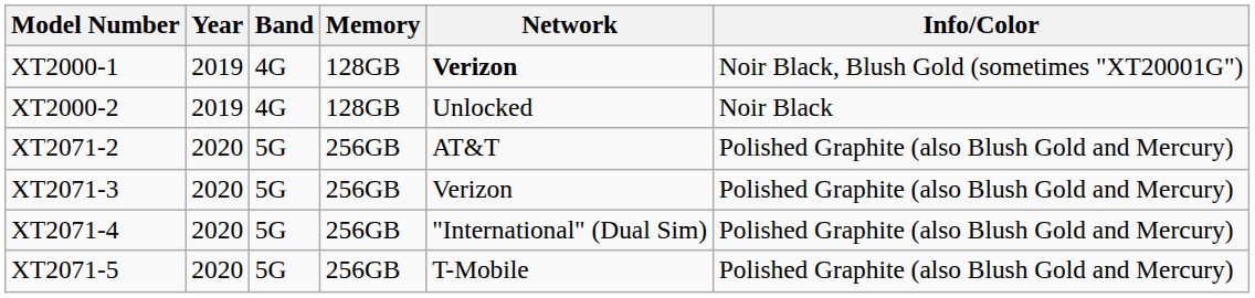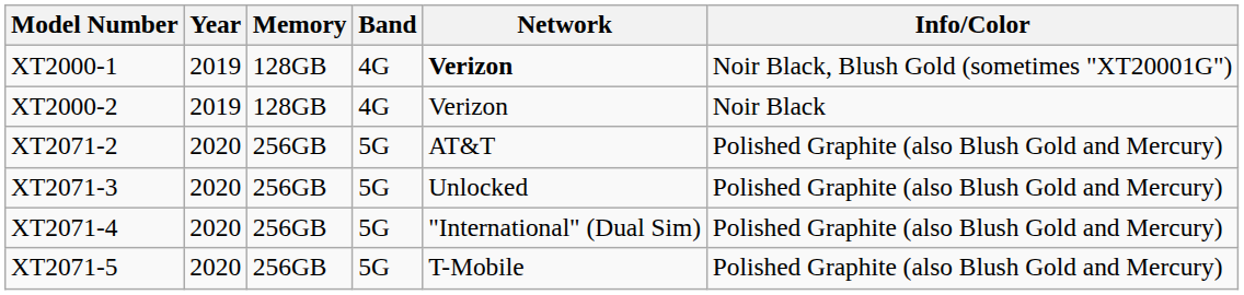columns swapped: Band <-> Memory
XT2000-2 | Network: Unlocked -> Verizon
XT2071-3 | Network: Verizon -> Unlocked
